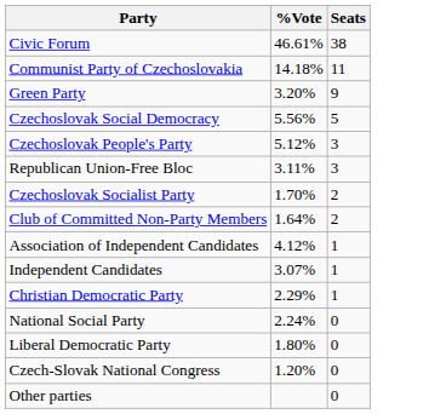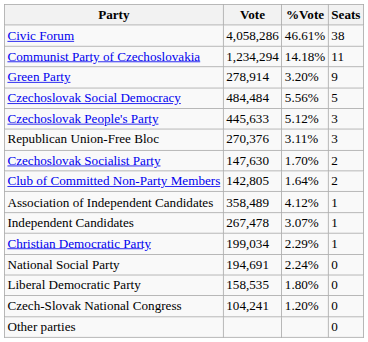+ column: Vote | 4,058,286 | 1,234,294 | 278,914 | 484,484 | 445,633 | 270,376 | 147,630 | 142,805 | 358,489 | 267,478 | 199,034 | 194,691 | 158,535 | 104,241
